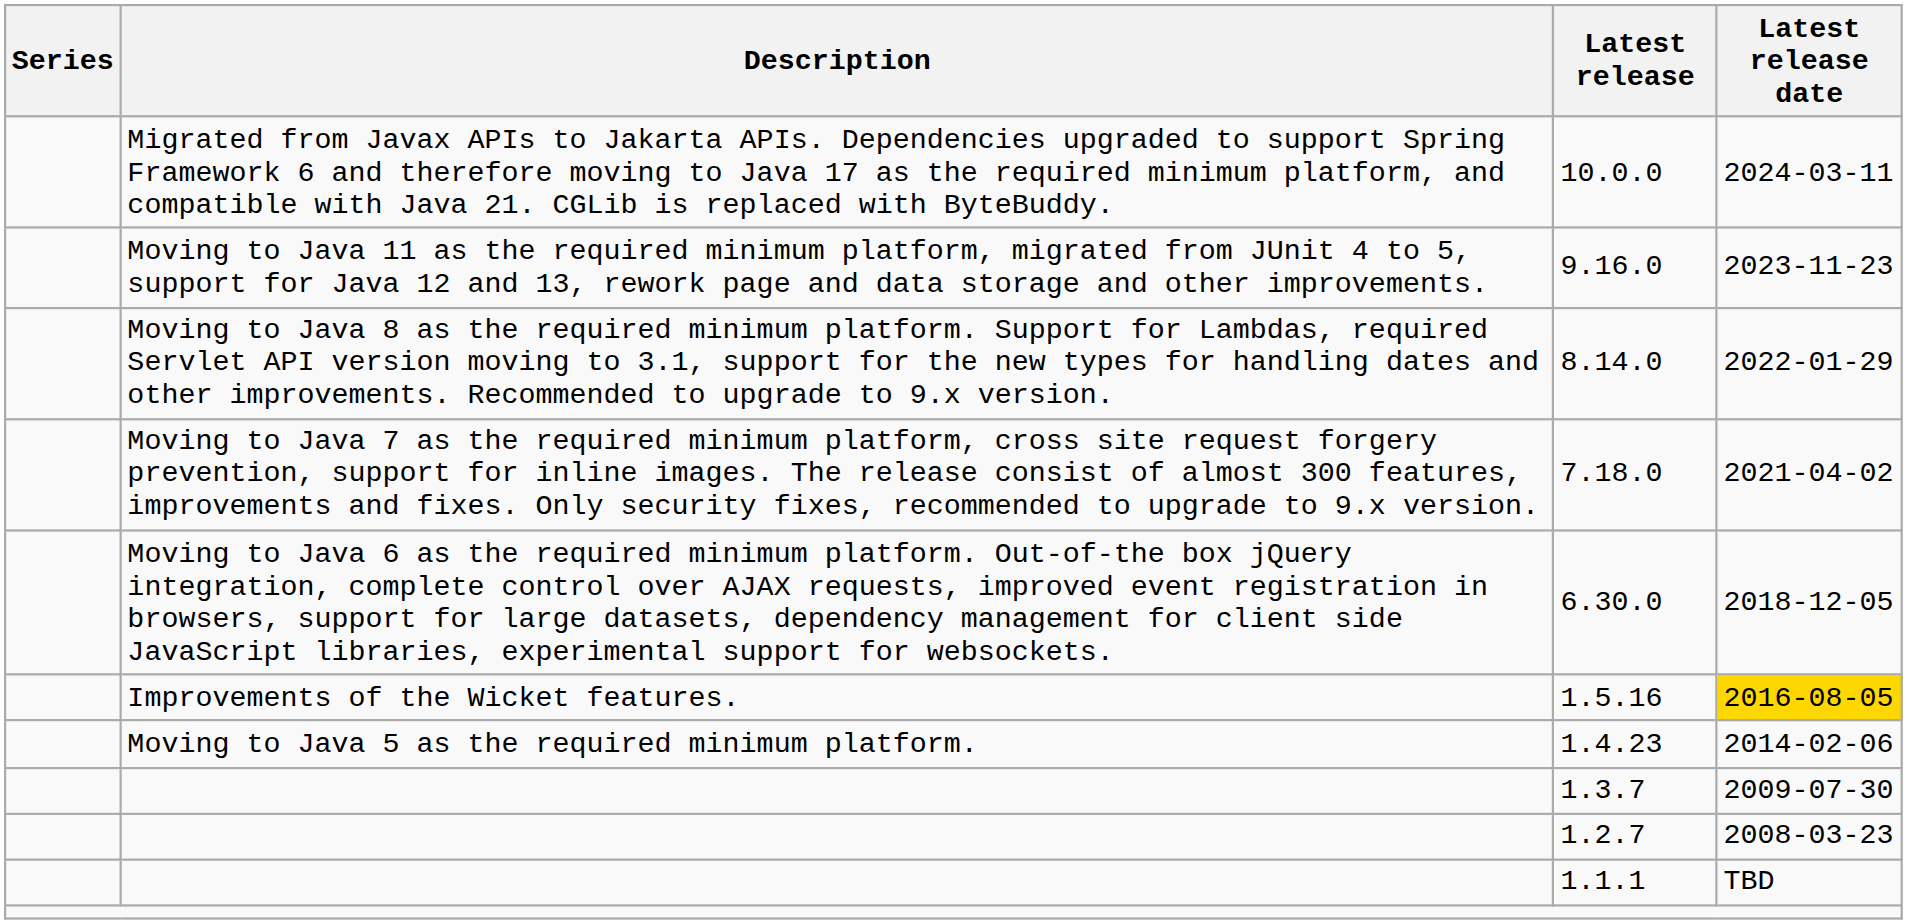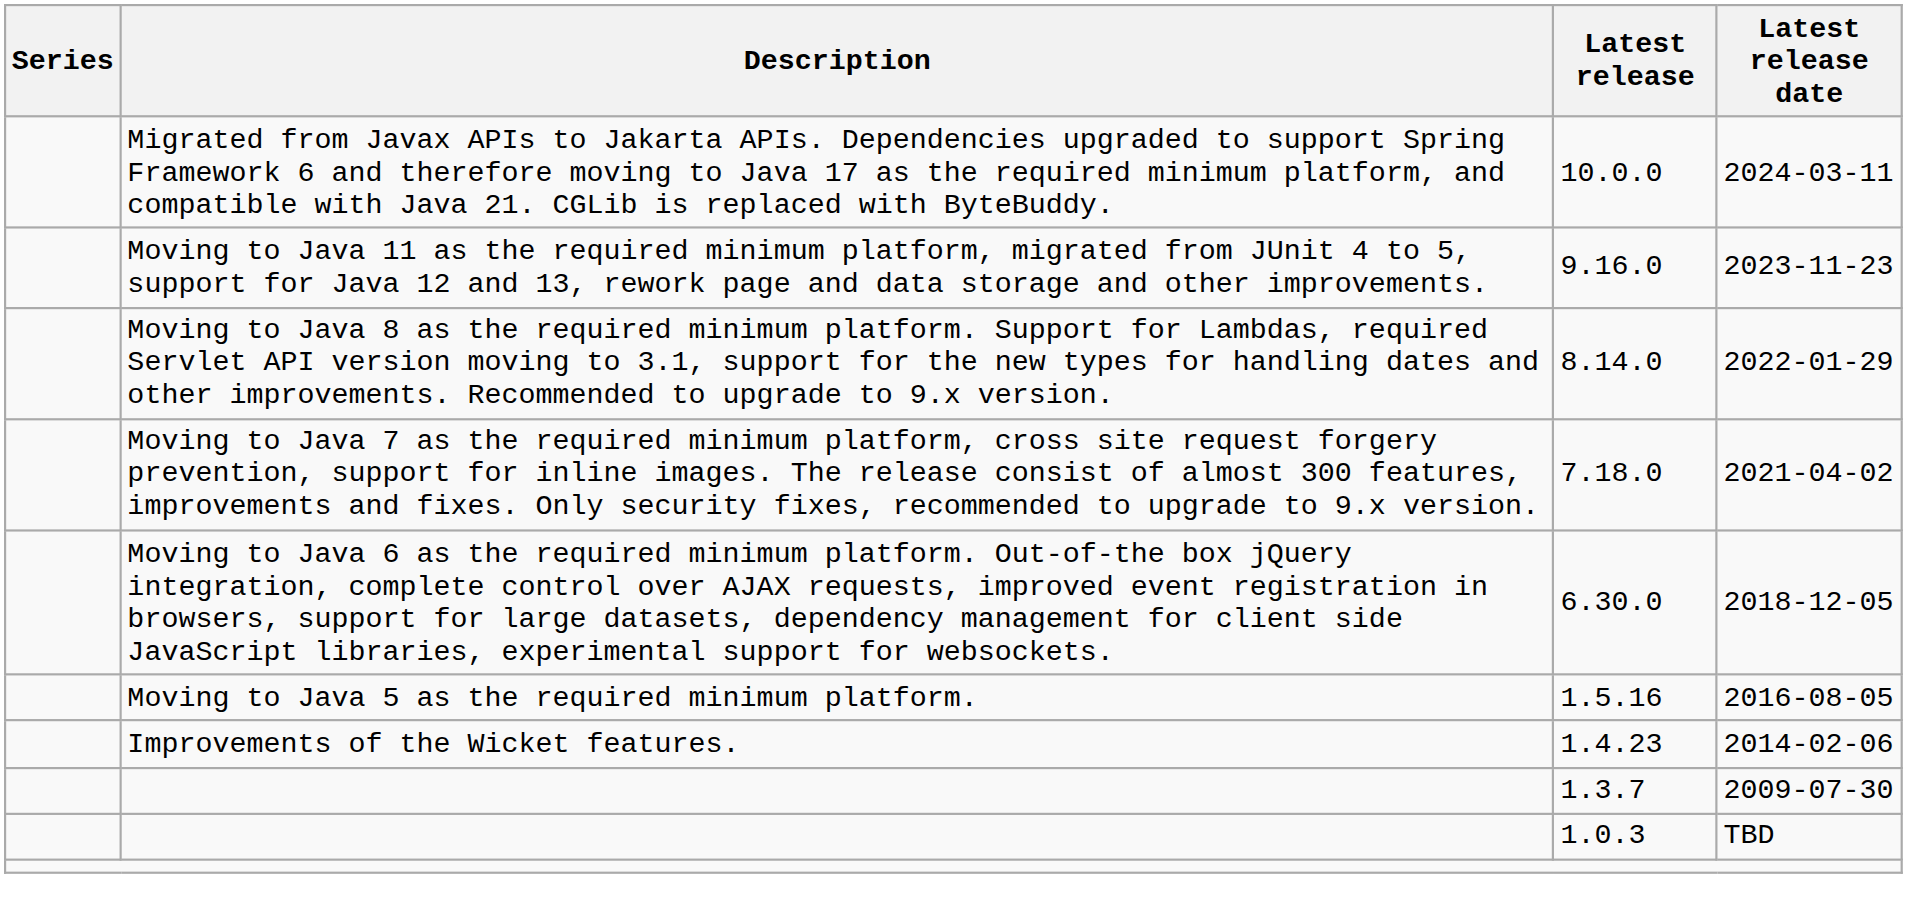1.5.16 | Description: Improvements of the Wicket features. -> Moving to Java 5 as the required minimum platform.
1.5.16 | Latest release date: gold background -> no background
1.4.23 | Description: Moving to Java 5 as the required minimum platform. -> Improvements of the Wicket features.
- row: 1.2.7 | 2008-03-23
- row: 1.1.1 | TBD
+ row: 1.0.3 | TBD
